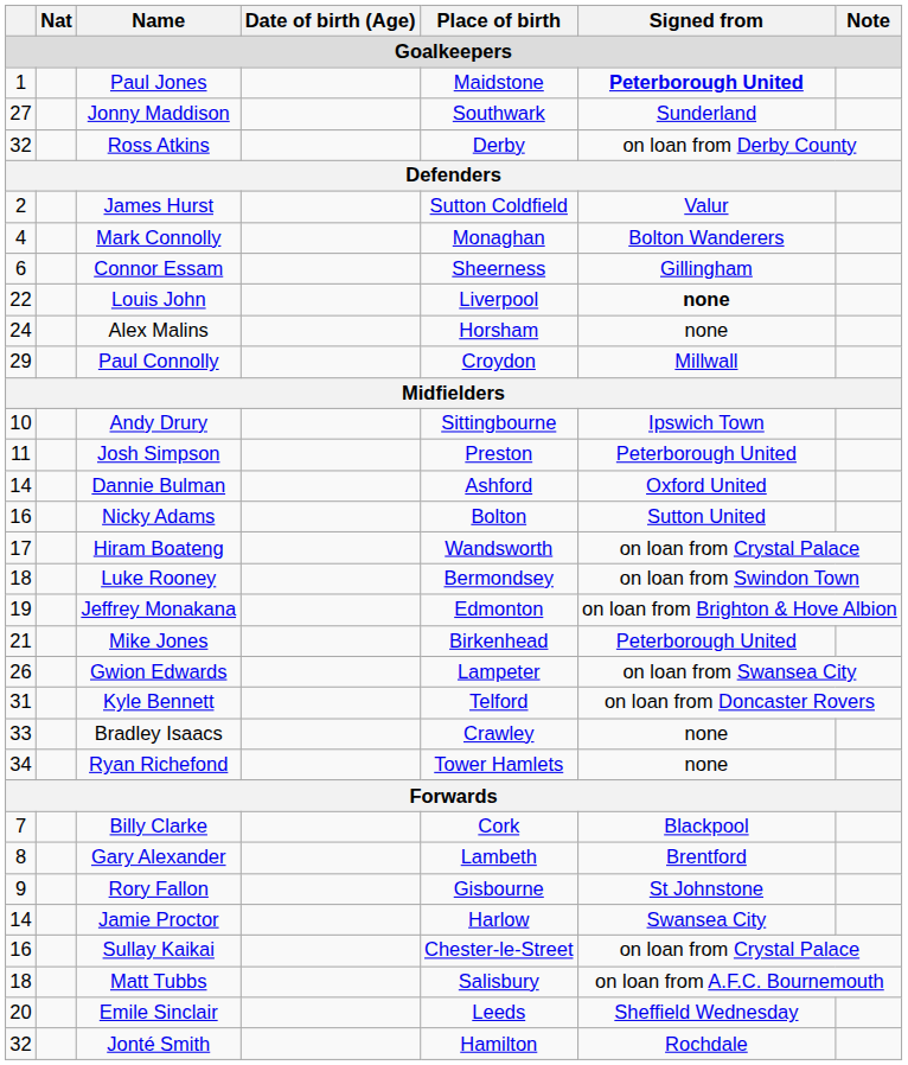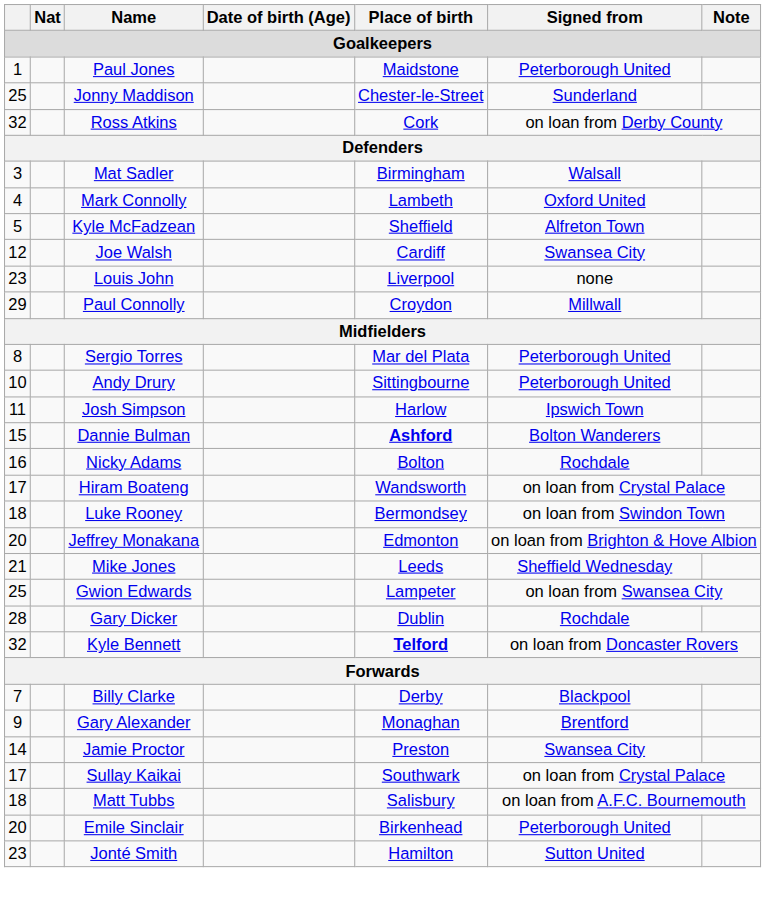Paul Jones | Signed from: bold -> normal
Jonny Maddison | column 1: 27 -> 25
Jonny Maddison | Place of birth: Southwark -> Chester-le-Street
Ross Atkins | Place of birth: Derby -> Cork
- row: 2 | James Hurst | Sutton Coldfield | Valur
+ row: 3 | Mat Sadler | Birmingham | Walsall
Mark Connolly | Place of birth: Monaghan -> Lambeth
Mark Connolly | Signed from: Bolton Wanderers -> Oxford United
+ row: 5 | Kyle McFadzean | Sheffield | Alfreton Town
- row: 6 | Connor Essam | Sheerness | Gillingham
+ row: 12 | Joe Walsh | Cardiff | Swansea City
Louis John | column 1: 22 -> 23
Louis John | Signed from: bold -> normal
- row: 24 | Alex Malins | Horsham | none
+ row: 8 | Sergio Torres | Mar del Plata | Peterborough United
Andy Drury | Signed from: Ipswich Town -> Peterborough United
Josh Simpson | Place of birth: Preston -> Harlow
Josh Simpson | Signed from: Peterborough United -> Ipswich Town
Dannie Bulman | column 1: 14 -> 15
Dannie Bulman | Place of birth: normal -> bold
Dannie Bulman | Signed from: Oxford United -> Bolton Wanderers
Nicky Adams | Signed from: Sutton United -> Rochdale
Jeffrey Monakana | column 1: 19 -> 20
Mike Jones | Place of birth: Birkenhead -> Leeds
Mike Jones | Signed from: Peterborough United -> Sheffield Wednesday
Gwion Edwards | column 1: 26 -> 25
+ row: 28 | Gary Dicker | Dublin | Rochdale
Kyle Bennett | column 1: 31 -> 32
Kyle Bennett | Place of birth: normal -> bold
- row: 33 | Bradley Isaacs | Crawley | none
- row: 34 | Ryan Richefond | Tower Hamlets | none
Billy Clarke | Place of birth: Cork -> Derby
Gary Alexander | column 1: 8 -> 9
Gary Alexander | Place of birth: Lambeth -> Monaghan
- row: 9 | Rory Fallon | Gisbourne | St Johnstone
Jamie Proctor | Place of birth: Harlow -> Preston
Sullay Kaikai | column 1: 16 -> 17
Sullay Kaikai | Place of birth: Chester-le-Street -> Southwark
Emile Sinclair | Place of birth: Leeds -> Birkenhead
Emile Sinclair | Signed from: Sheffield Wednesday -> Peterborough United
Jonté Smith | column 1: 32 -> 23
Jonté Smith | Signed from: Rochdale -> Sutton United
